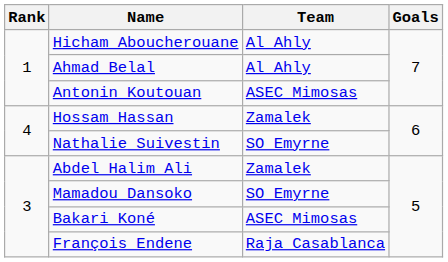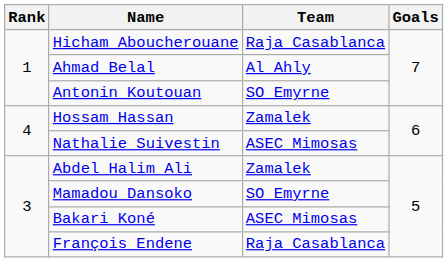Hicham Aboucherouane | Team: Al Ahly -> Raja Casablanca
Antonin Koutouan | Team: ASEC Mimosas -> SO Emyrne
Nathalie Suivestin | Team: SO Emyrne -> ASEC Mimosas
